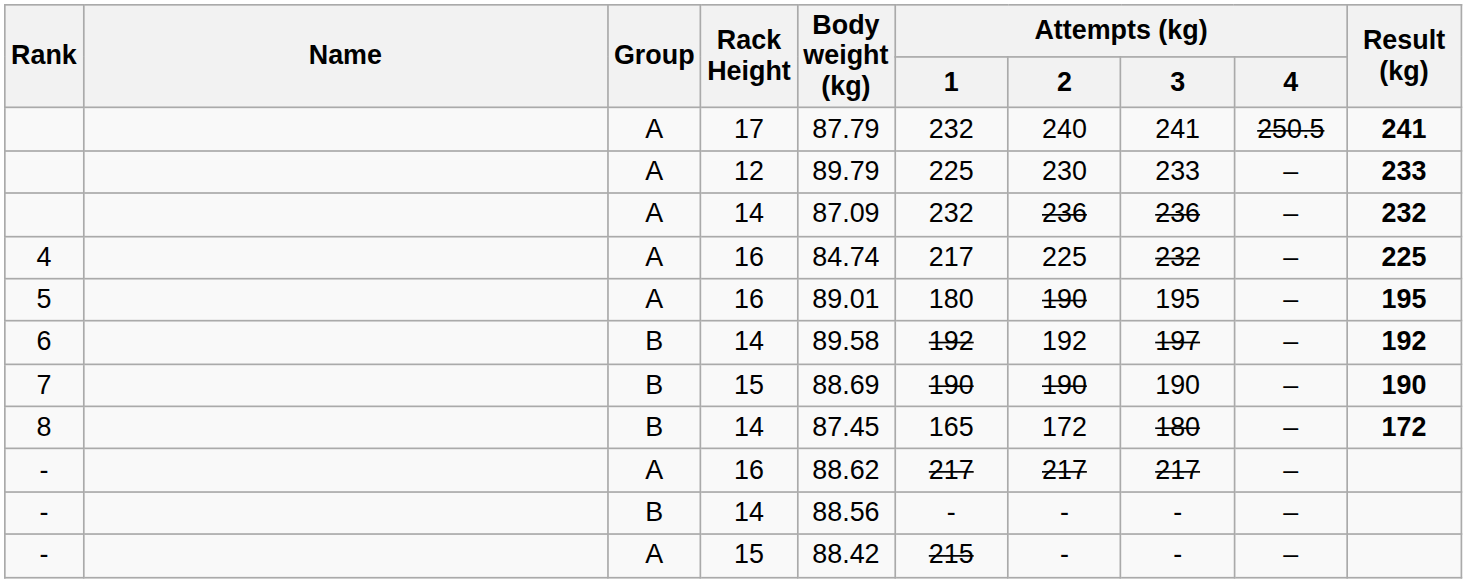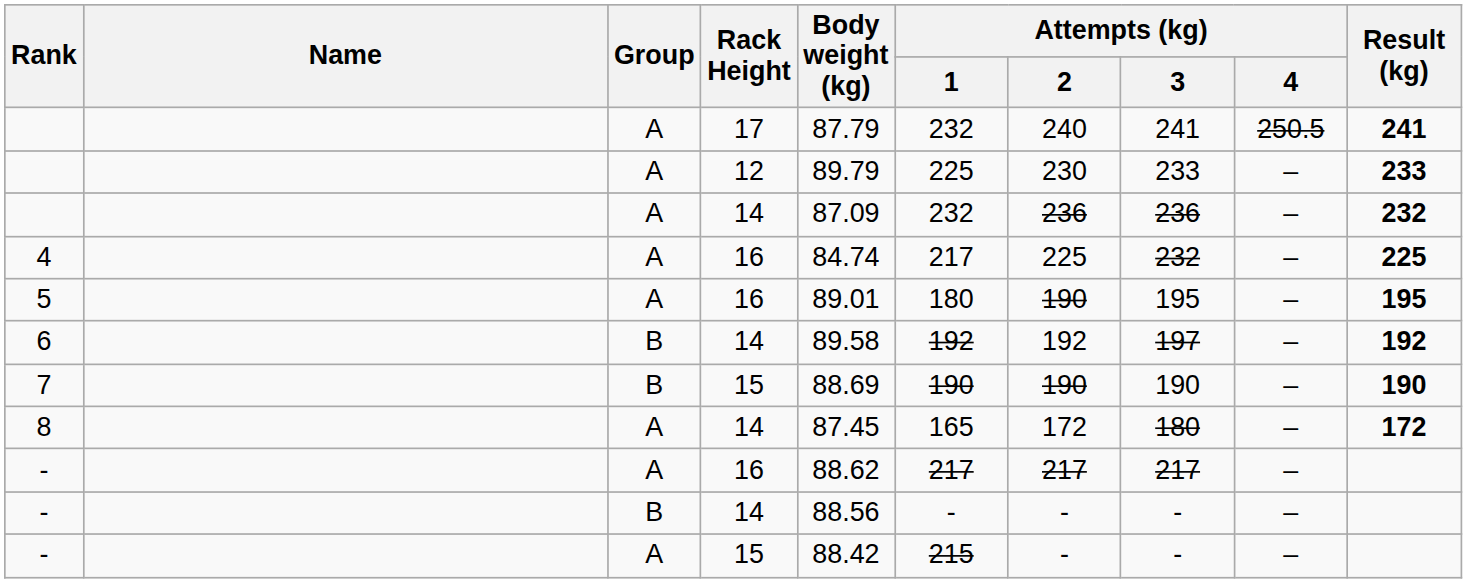8 | Group: B -> A
